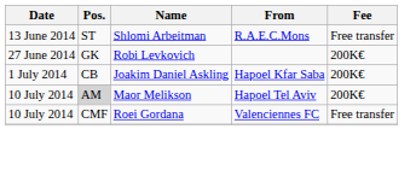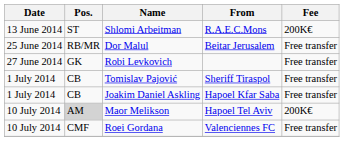Shlomi Arbeitman | Fee: Free transfer -> 200K€
+ row: 25 June 2014 | RB/MR | Dor Malul | Beitar Jerusalem | Free transfer
Robi Levkovich | Fee: 200K€ -> Free transfer
+ row: 1 July 2014 | CB | Tomislav Pajović | Sheriff Tiraspol | Free transfer
Joakim Daniel Askling | Fee: 200K€ -> Free transfer
